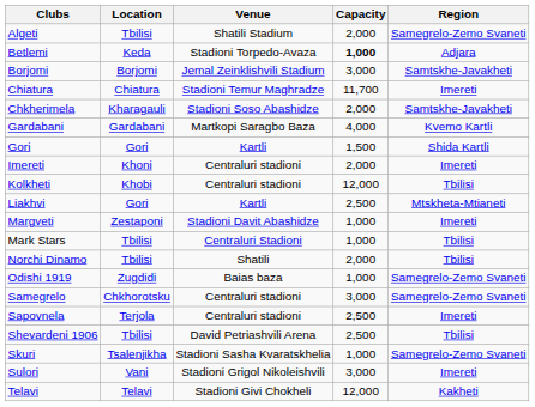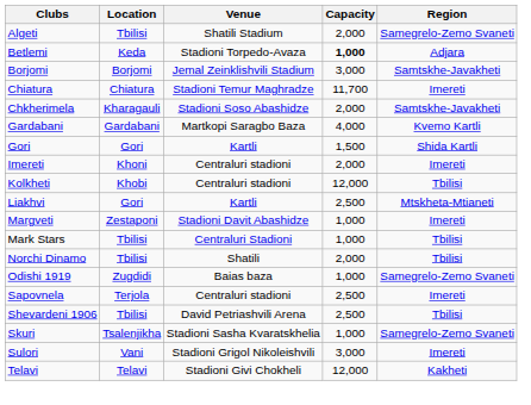- row: Samegrelo | Chkhorotsku | Centraluri stadioni | 3,000 | Samegrelo-Zemo Svaneti
